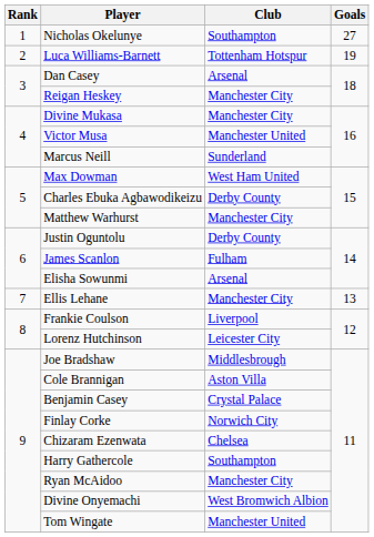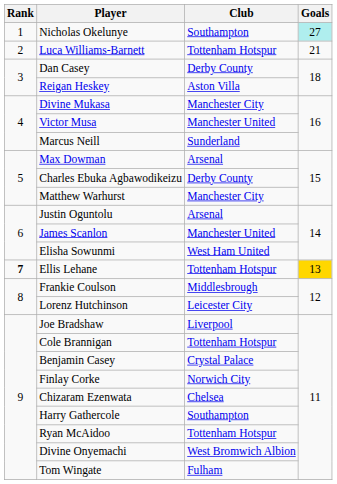Nicholas Okelunye | Goals: no background -> paleturquoise background
Luca Williams-Barnett | Goals: 19 -> 21
Dan Casey | Club: Arsenal -> Derby County
Reigan Heskey | Club: Manchester City -> Aston Villa
Max Dowman | Club: West Ham United -> Arsenal
Justin Oguntolu | Club: Derby County -> Arsenal
James Scanlon | Club: Fulham -> Manchester United
Elisha Sowunmi | Club: Arsenal -> West Ham United
Ellis Lehane | Rank: normal -> bold
Ellis Lehane | Club: Manchester City -> Tottenham Hotspur
Ellis Lehane | Goals: no background -> gold background
Frankie Coulson | Club: Liverpool -> Middlesbrough
Joe Bradshaw | Club: Middlesbrough -> Liverpool
Cole Brannigan | Club: Aston Villa -> Tottenham Hotspur
Ryan McAidoo | Club: Manchester City -> Tottenham Hotspur
Tom Wingate | Club: Manchester United -> Fulham
